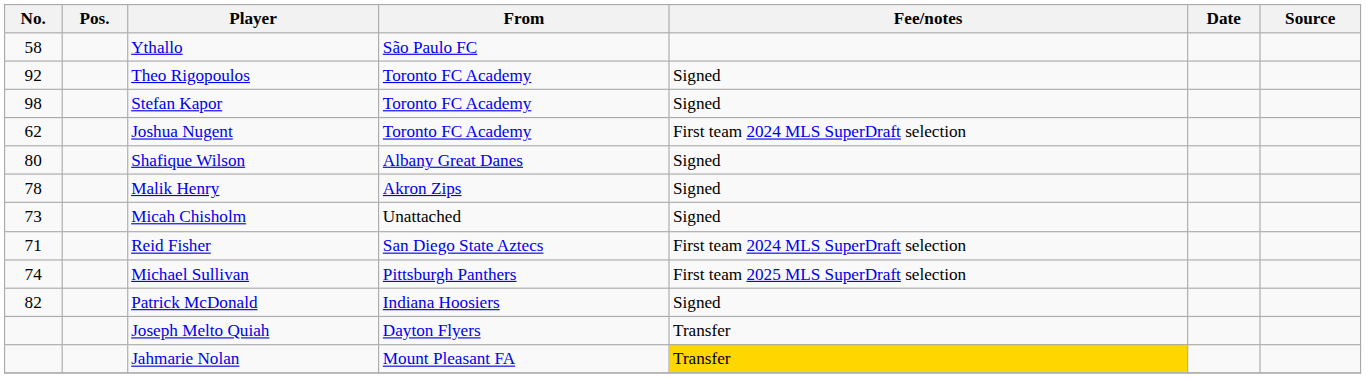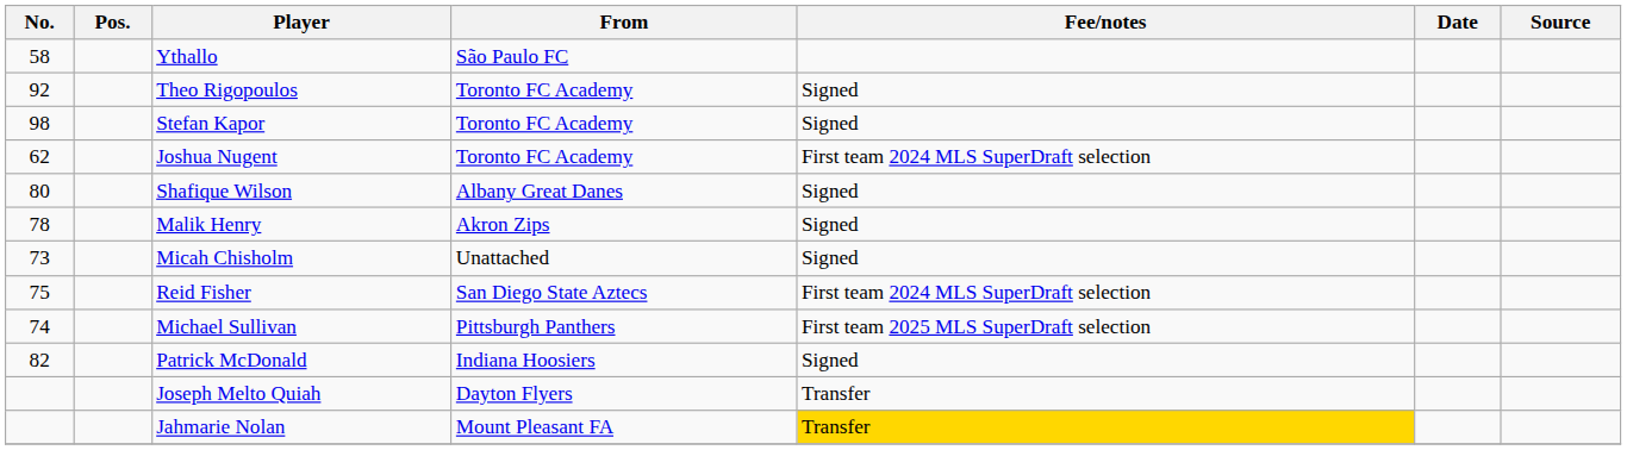Reid Fisher | No.: 71 -> 75
